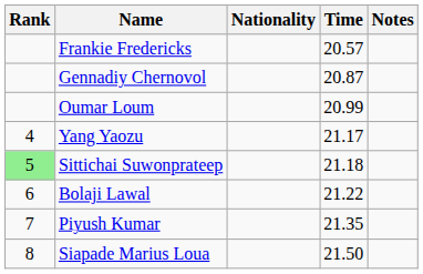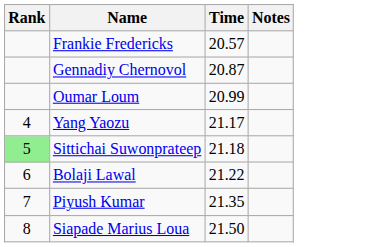- column: Nationality
